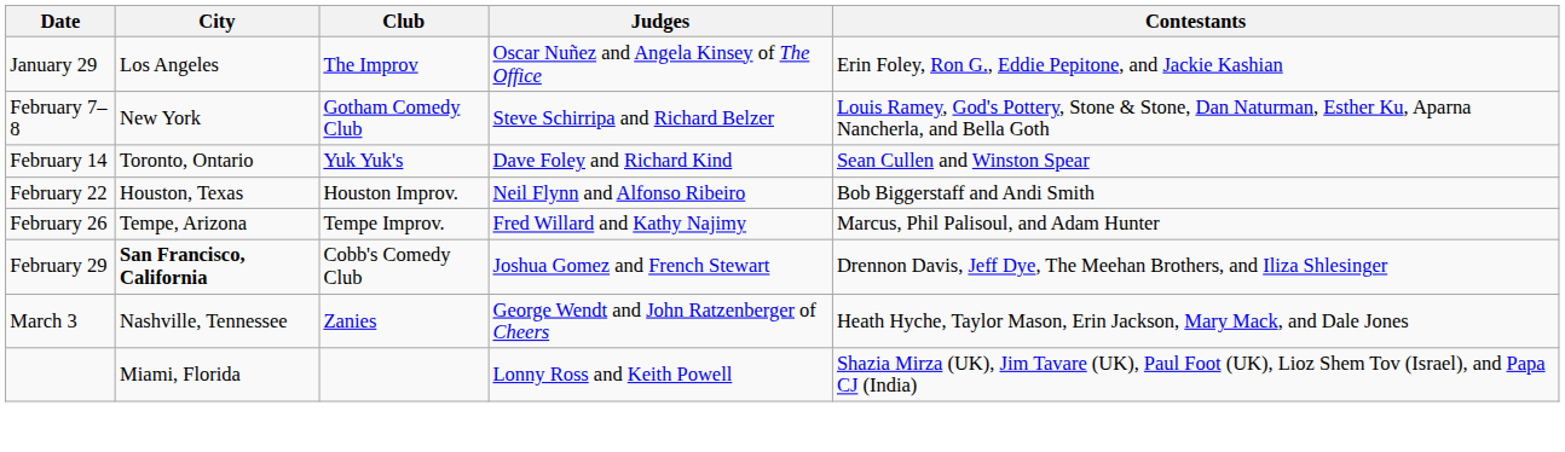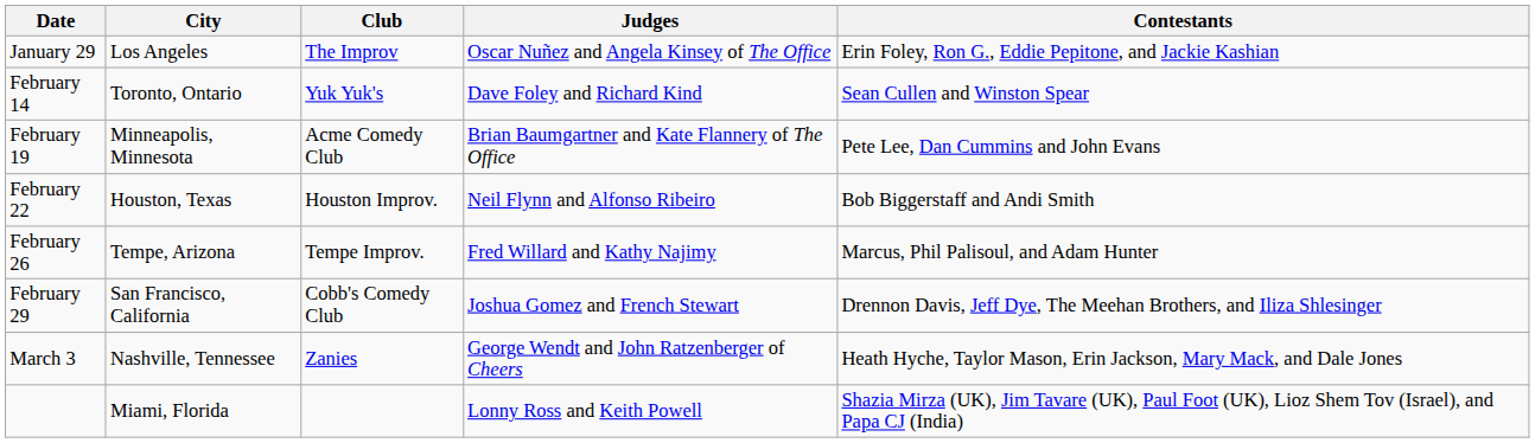- row: February 7–8 | New York | Gotham Comedy Club | Steve Schirripa and Richard Belzer | Louis Ramey, God's Pottery, Stone & Stone, Dan Naturman, Esther Ku, Aparna Nancherla, and Bella Goth
+ row: February 19 | Minneapolis, Minnesota | Acme Comedy Club | Brian Baumgartner and Kate Flannery of The Office | Pete Lee, Dan Cummins and John Evans
February 29 | City: bold -> normal
